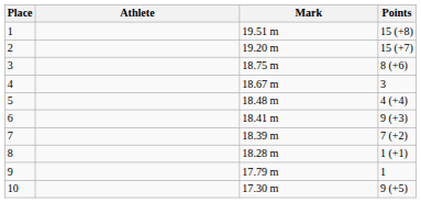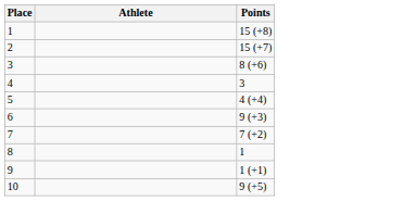- column: Mark | 19.51 m | 19.20 m | 18.75 m | 18.67 m | 18.48 m | 18.41 m | 18.39 m | 18.28 m | 17.79 m | 17.30 m
8 | Points: 1 (+1) -> 1
9 | Points: 1 -> 1 (+1)
